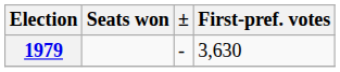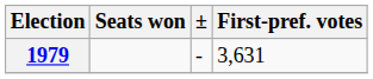1979 | First-pref. votes: 3,630 -> 3,631
